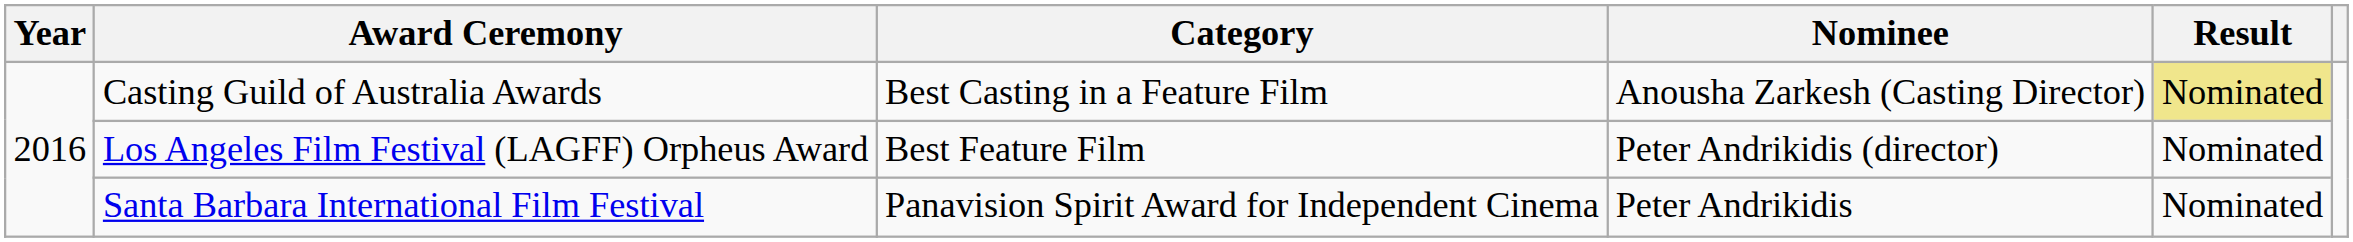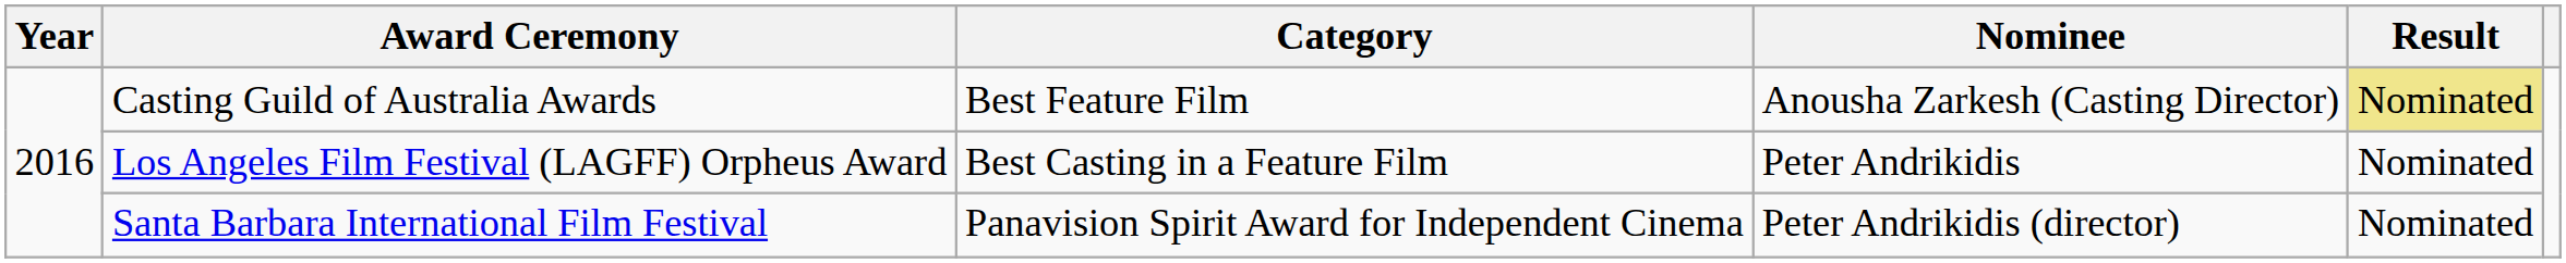Casting Guild of Australia Awards | Category: Best Casting in a Feature Film -> Best Feature Film
Los Angeles Film Festival (LAGFF) Orpheus Award | Category: Best Feature Film -> Best Casting in a Feature Film
Los Angeles Film Festival (LAGFF) Orpheus Award | Nominee: Peter Andrikidis (director) -> Peter Andrikidis
Santa Barbara International Film Festival | Nominee: Peter Andrikidis -> Peter Andrikidis (director)
